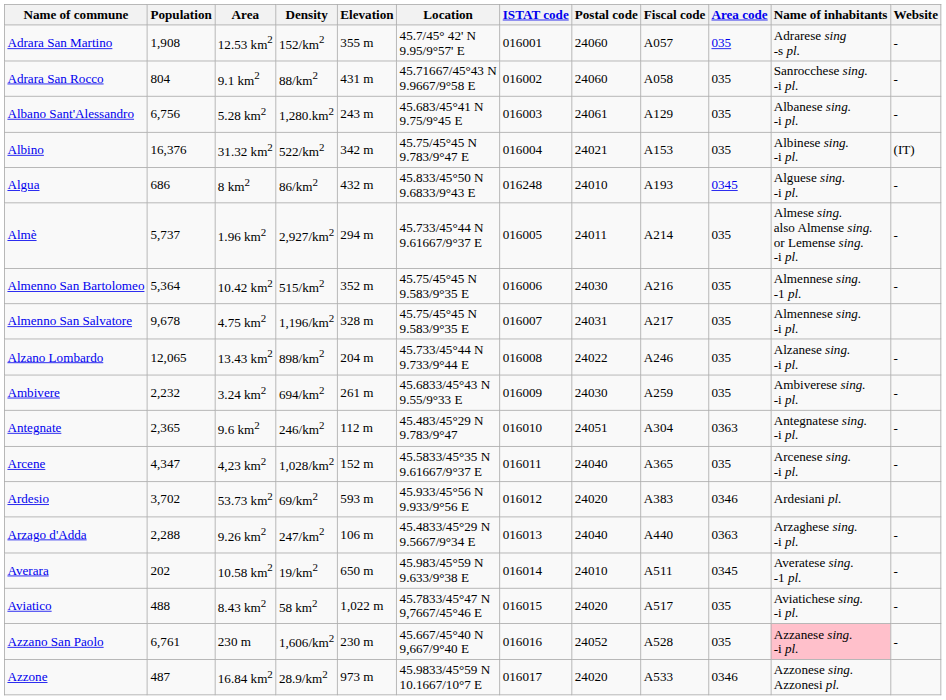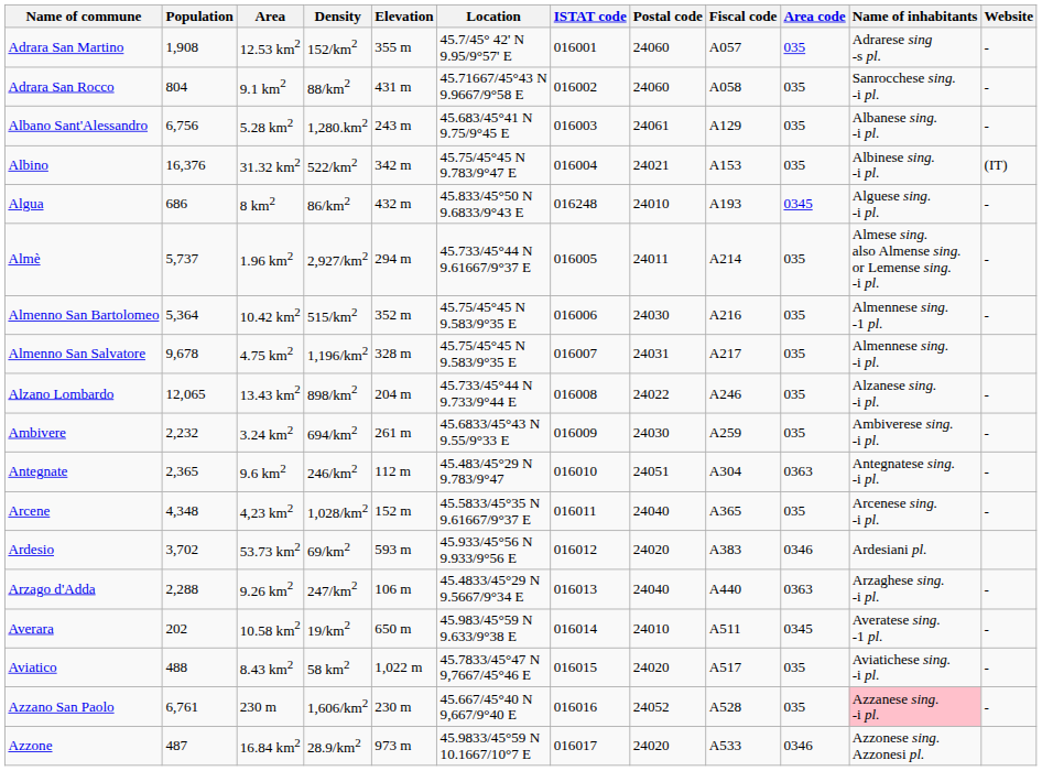Arcene | Population: 4,347 -> 4,348
